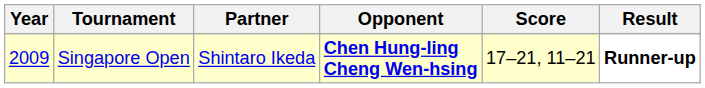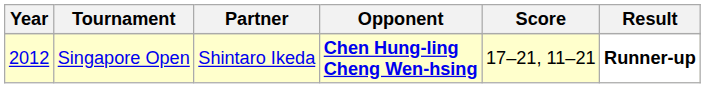Singapore Open | Year: 2009 -> 2012
